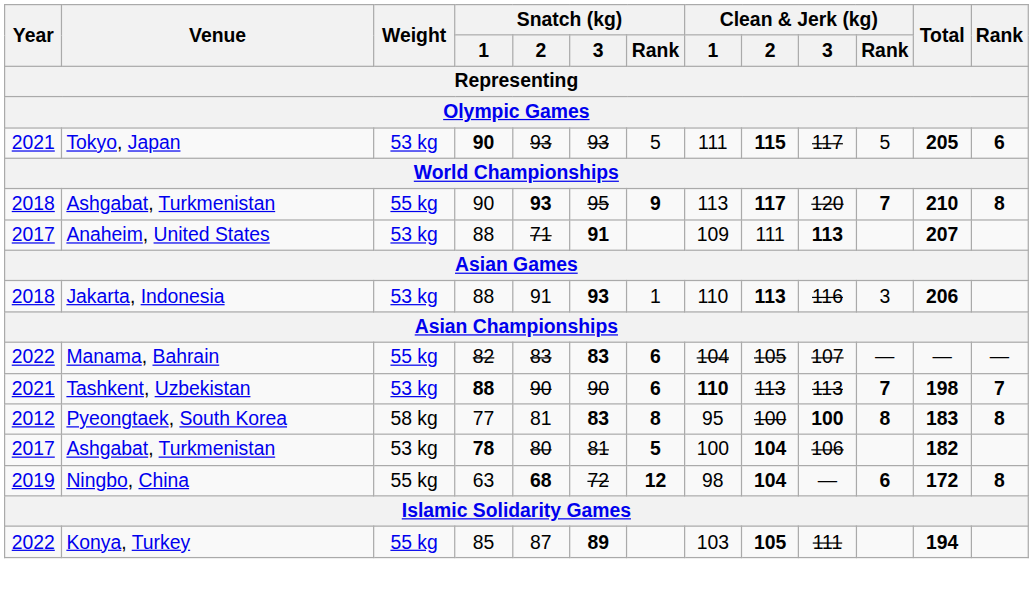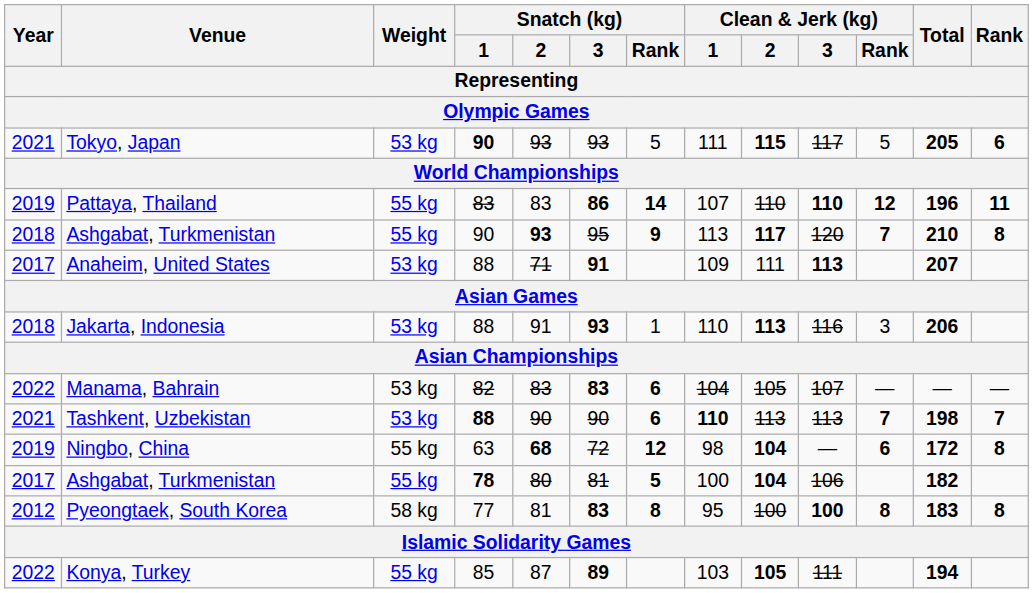+ row: 2019 | Pattaya, Thailand | 55 kg | 83 | 83 | 86 | 14 | 107 | 110 | 110 | 12 | 196 | 11
Manama, Bahrain | Weight: 55 kg -> 53 kg
rows swapped: Ningbo, China <-> Pyeongtaek, South Korea
Ashgabat, Turkmenistan / 78 | Weight: 53 kg -> 55 kg
